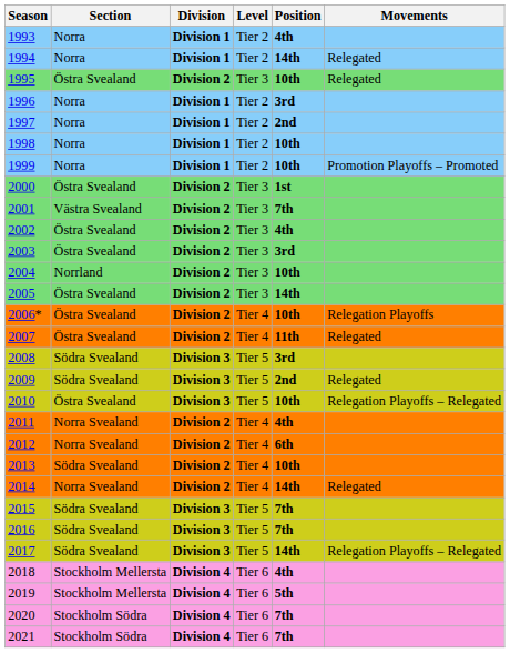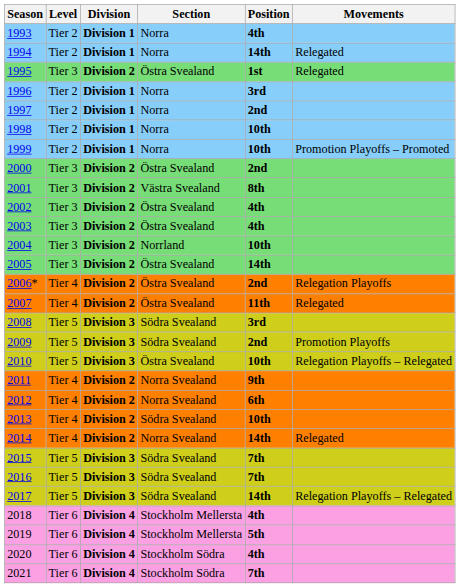columns swapped: Level <-> Section
1995 | Position: 10th -> 1st
2000 | Position: 1st -> 2nd
2001 | Position: 7th -> 8th
2003 | Position: 3rd -> 4th
2006* | Position: 10th -> 2nd
2009 | Movements: Relegated -> Promotion Playoffs
2011 | Position: 4th -> 9th
2020 | Position: 7th -> 4th
